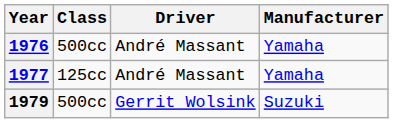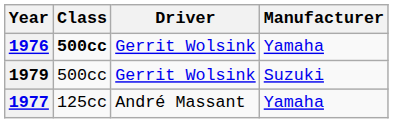1976 | Class: normal -> bold
1976 | Driver: André Massant -> Gerrit Wolsink
rows swapped: 1977 <-> 1979
